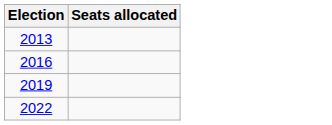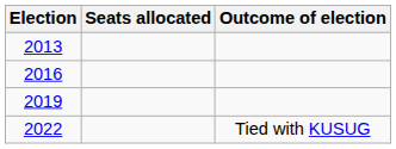+ column: Outcome of election | Tied with KUSUG
